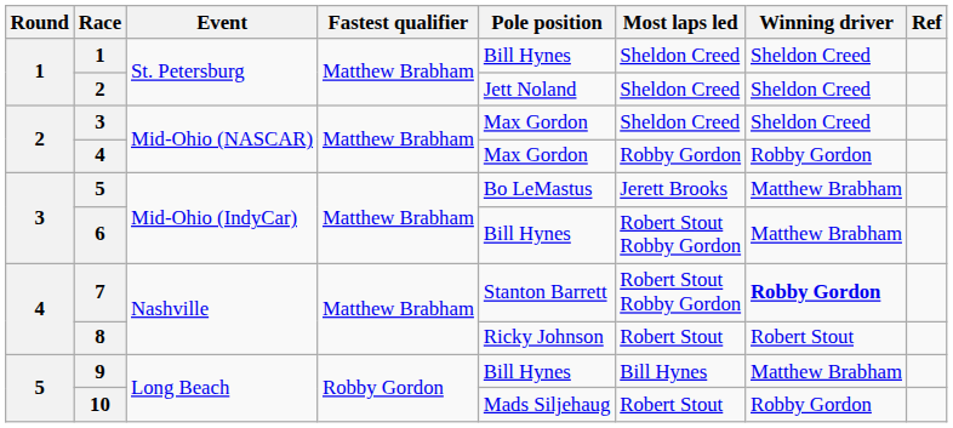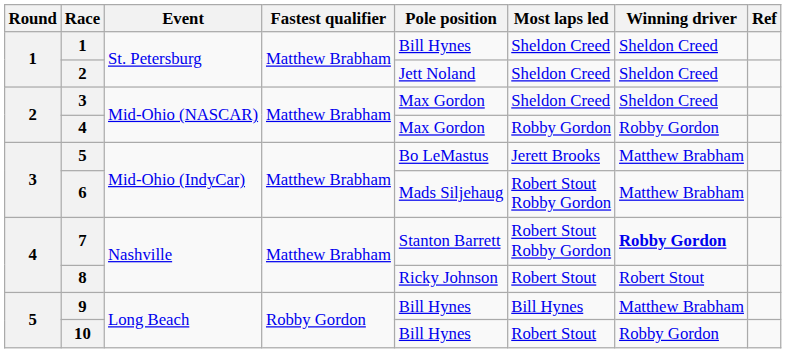6 | Pole position: Bill Hynes -> Mads Siljehaug
10 | Pole position: Mads Siljehaug -> Bill Hynes
